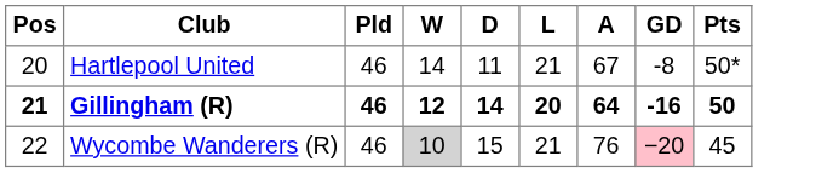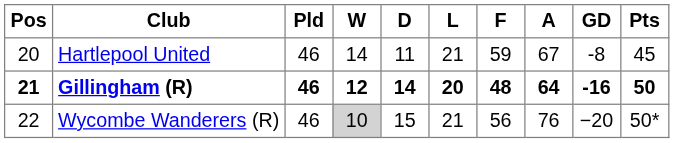+ column: F | 59 | 48 | 56
Hartlepool United | Pts: 50* -> 45
Wycombe Wanderers (R) | GD: pink background -> no background
Wycombe Wanderers (R) | Pts: 45 -> 50*
